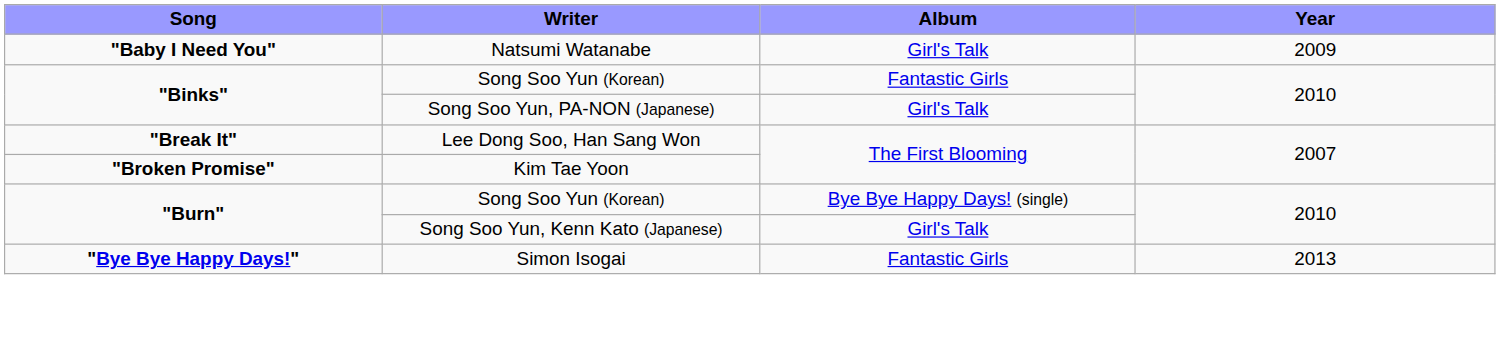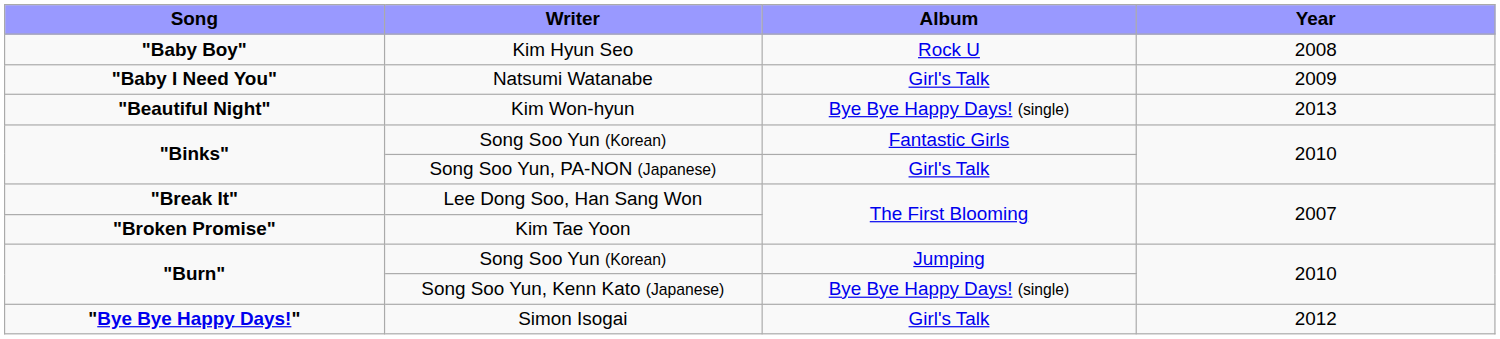+ row: "Baby Boy" | Kim Hyun Seo | Rock U | 2008
+ row: "Beautiful Night" | Kim Won-hyun | Bye Bye Happy Days! (single) | 2013
"Burn" / Song Soo Yun (Korean) | Album: Bye Bye Happy Days! (single) -> Jumping
Song Soo Yun, Kenn Kato (Japanese) | Album: Girl's Talk -> Bye Bye Happy Days! (single)
Simon Isogai | Album: Fantastic Girls -> Girl's Talk
Simon Isogai | Year: 2013 -> 2012
